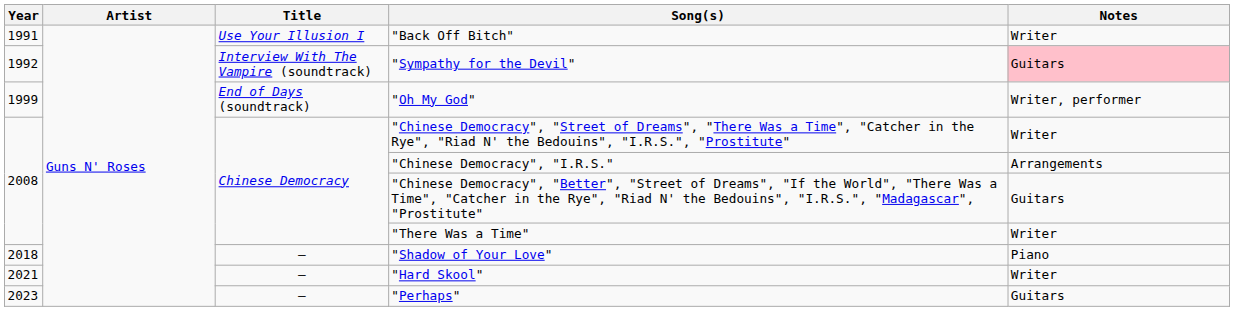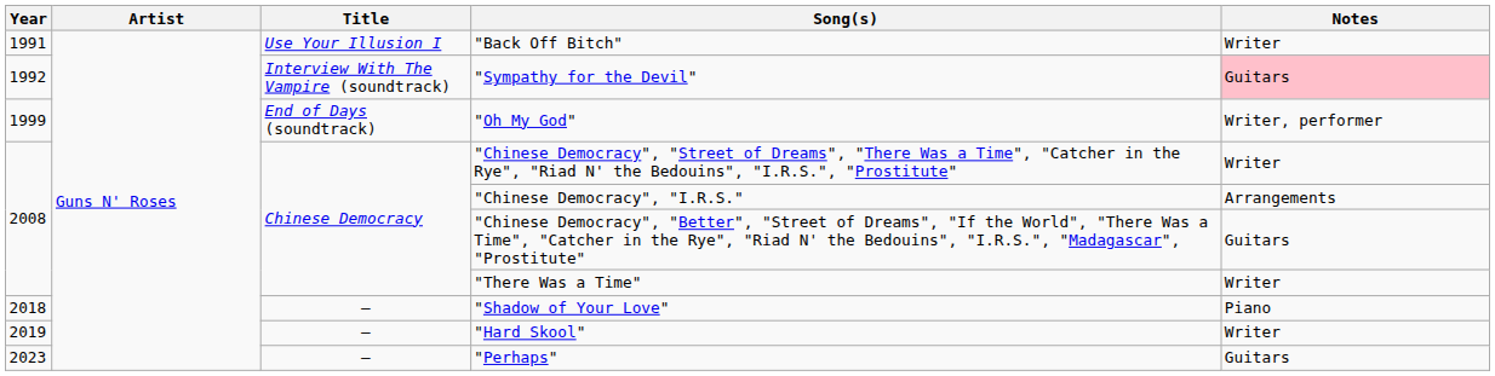"Hard Skool" | Year: 2021 -> 2019
